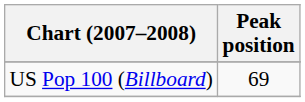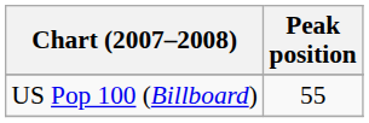US Pop 100 (Billboard) | Peak position: 69 -> 55
